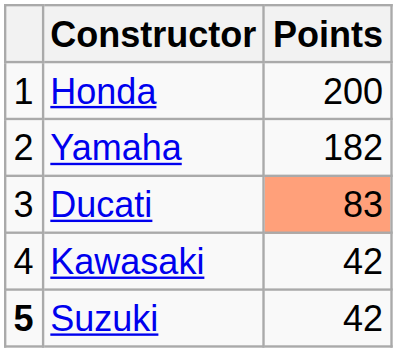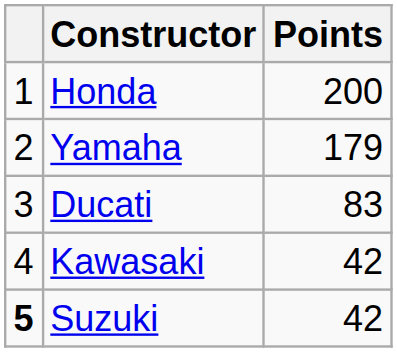Yamaha | Points: 182 -> 179
Ducati | Points: lightsalmon background -> no background
